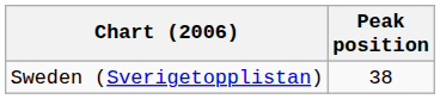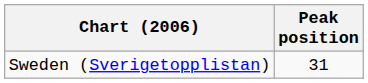Sweden (Sverigetopplistan) | Peak position: 38 -> 31
